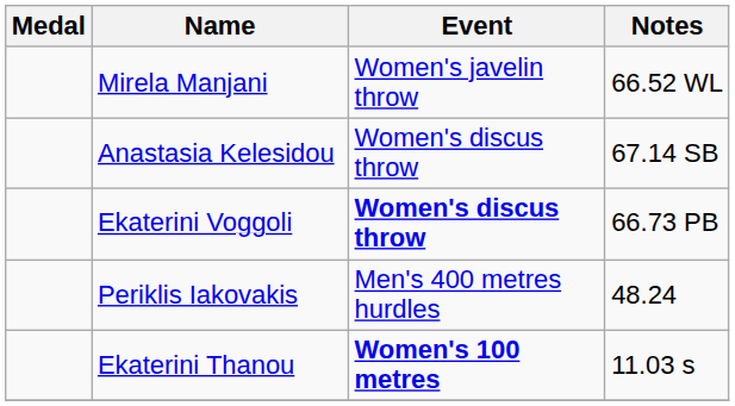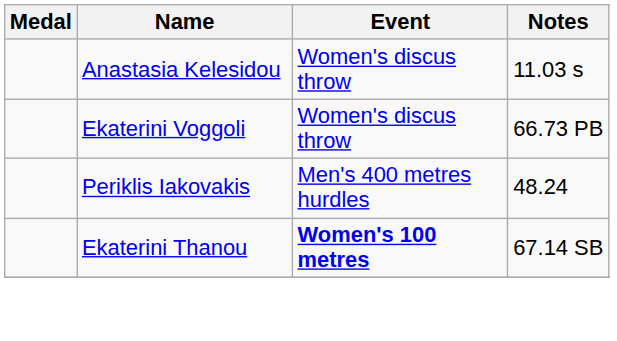- row: Mirela Manjani | Women's javelin throw | 66.52 WL
Anastasia Kelesidou | Notes: 67.14 SB -> 11.03 s
Ekaterini Voggoli | Event: bold -> normal
Ekaterini Thanou | Notes: 11.03 s -> 67.14 SB
